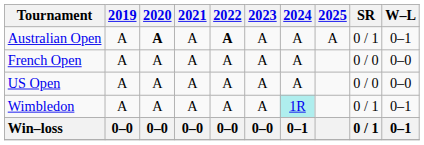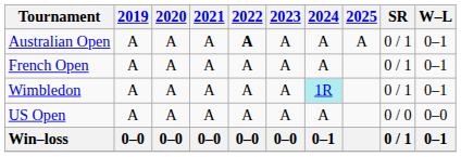Australian Open | 2020: bold -> normal
French Open | SR: 0 / 0 -> 0 / 1
French Open | W–L: 0–0 -> 0–1
rows swapped: Wimbledon <-> US Open
